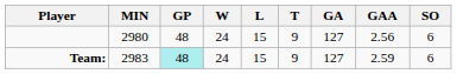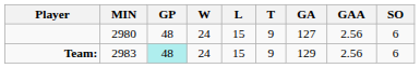Team: | GA: 127 -> 129
Team: | GAA: 2.59 -> 2.56
